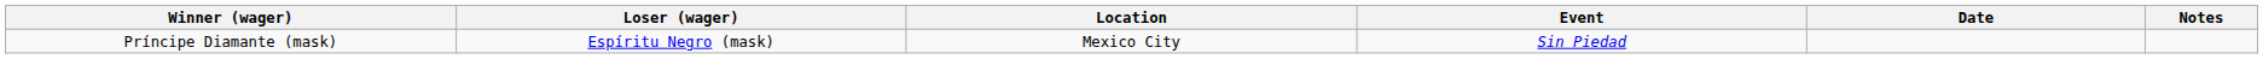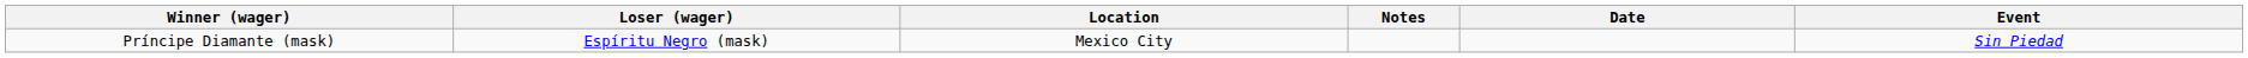columns swapped: Event <-> Notes
